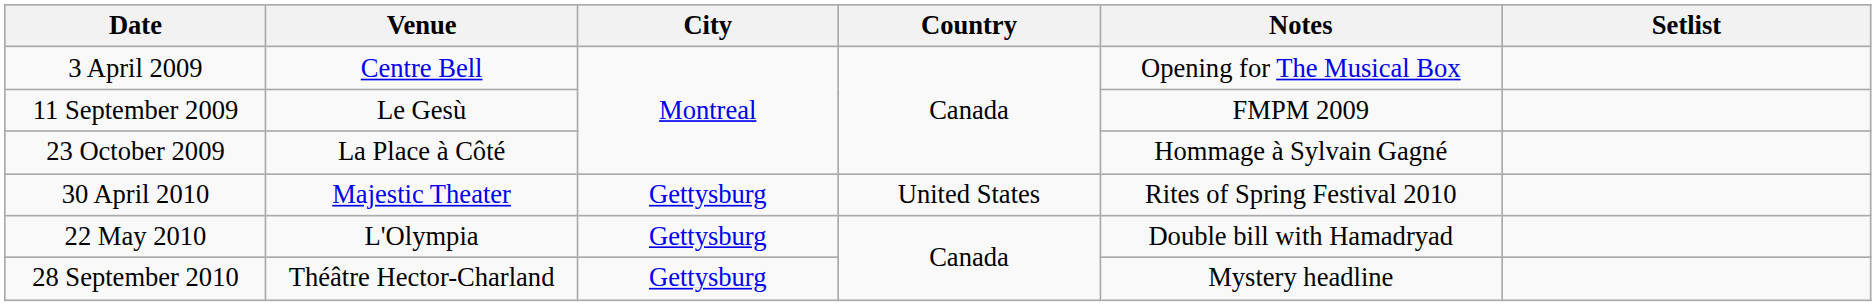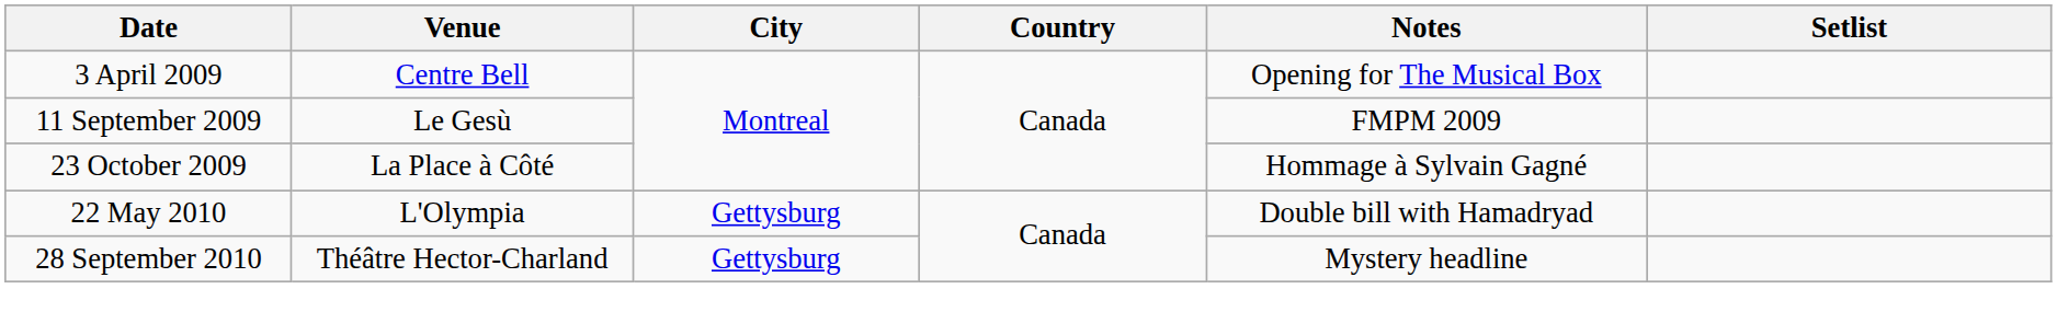- row: 30 April 2010 | Majestic Theater | Gettysburg | United States | Rites of Spring Festival 2010
